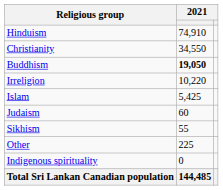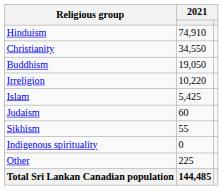Buddhism | column 2: bold -> normal
rows swapped: Indigenous spirituality <-> Other
